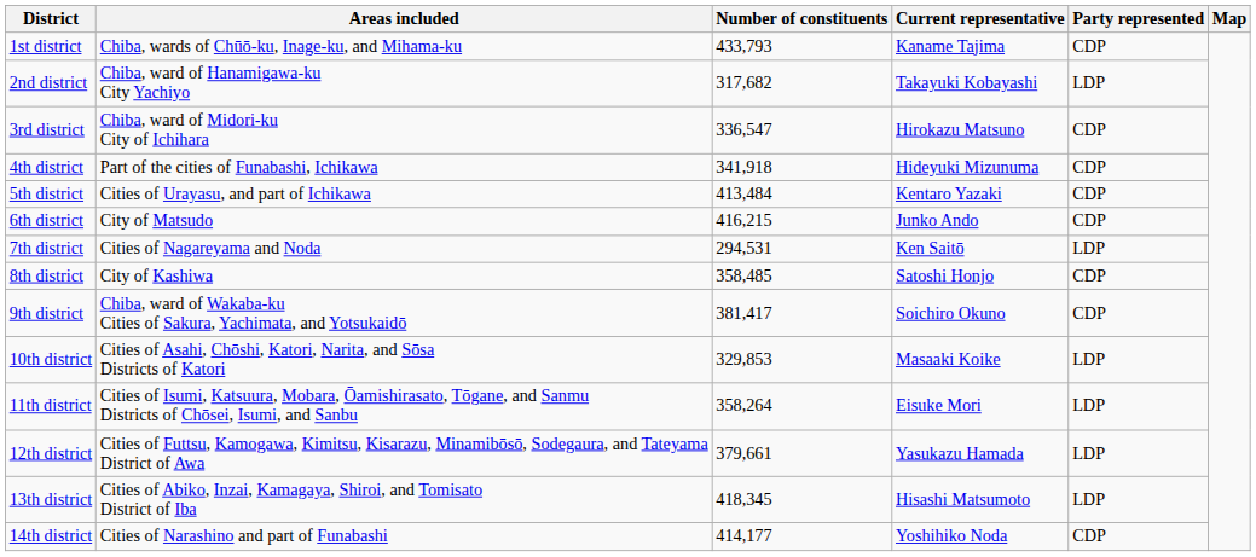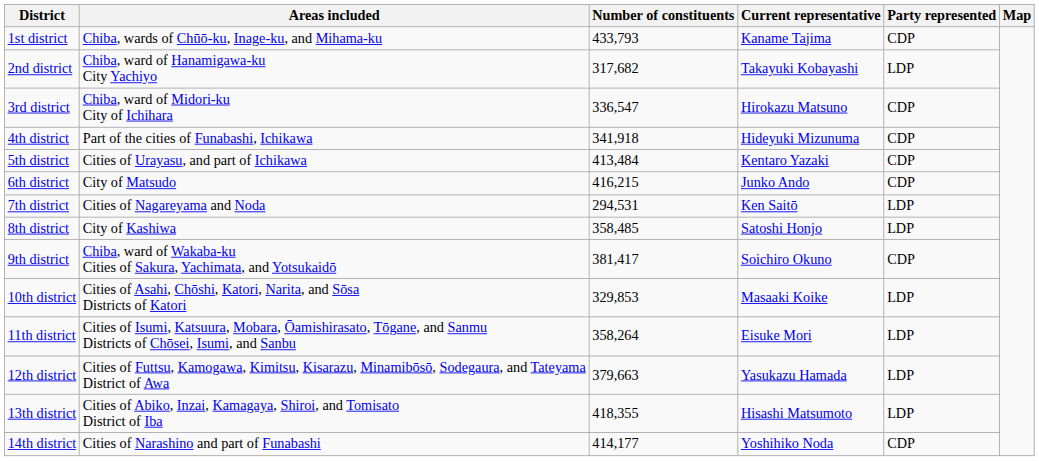8th district | Party represented: CDP -> LDP
12th district | Number of constituents: 379,661 -> 379,663
13th district | Number of constituents: 418,345 -> 418,355
